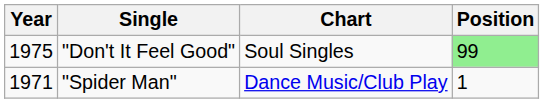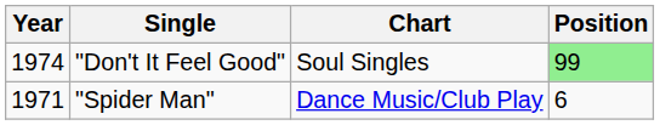"Don't It Feel Good" | Year: 1975 -> 1974
"Spider Man" | Position: 1 -> 6
